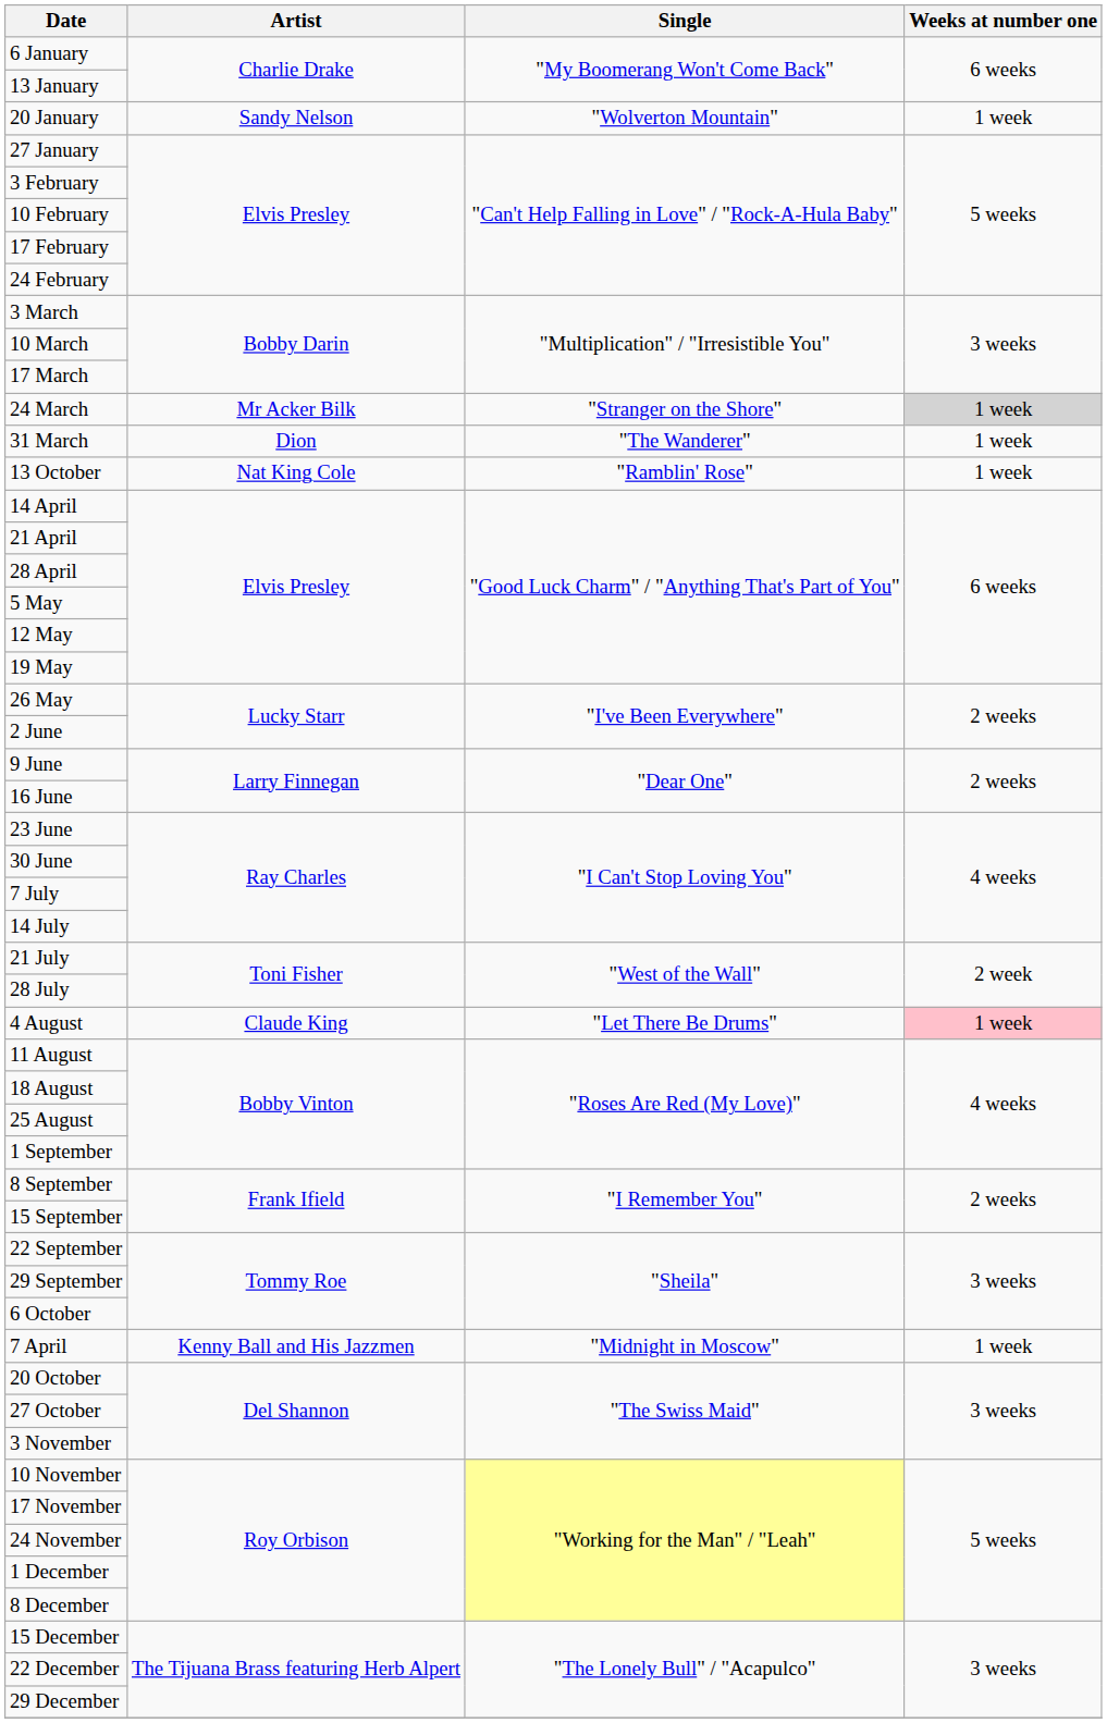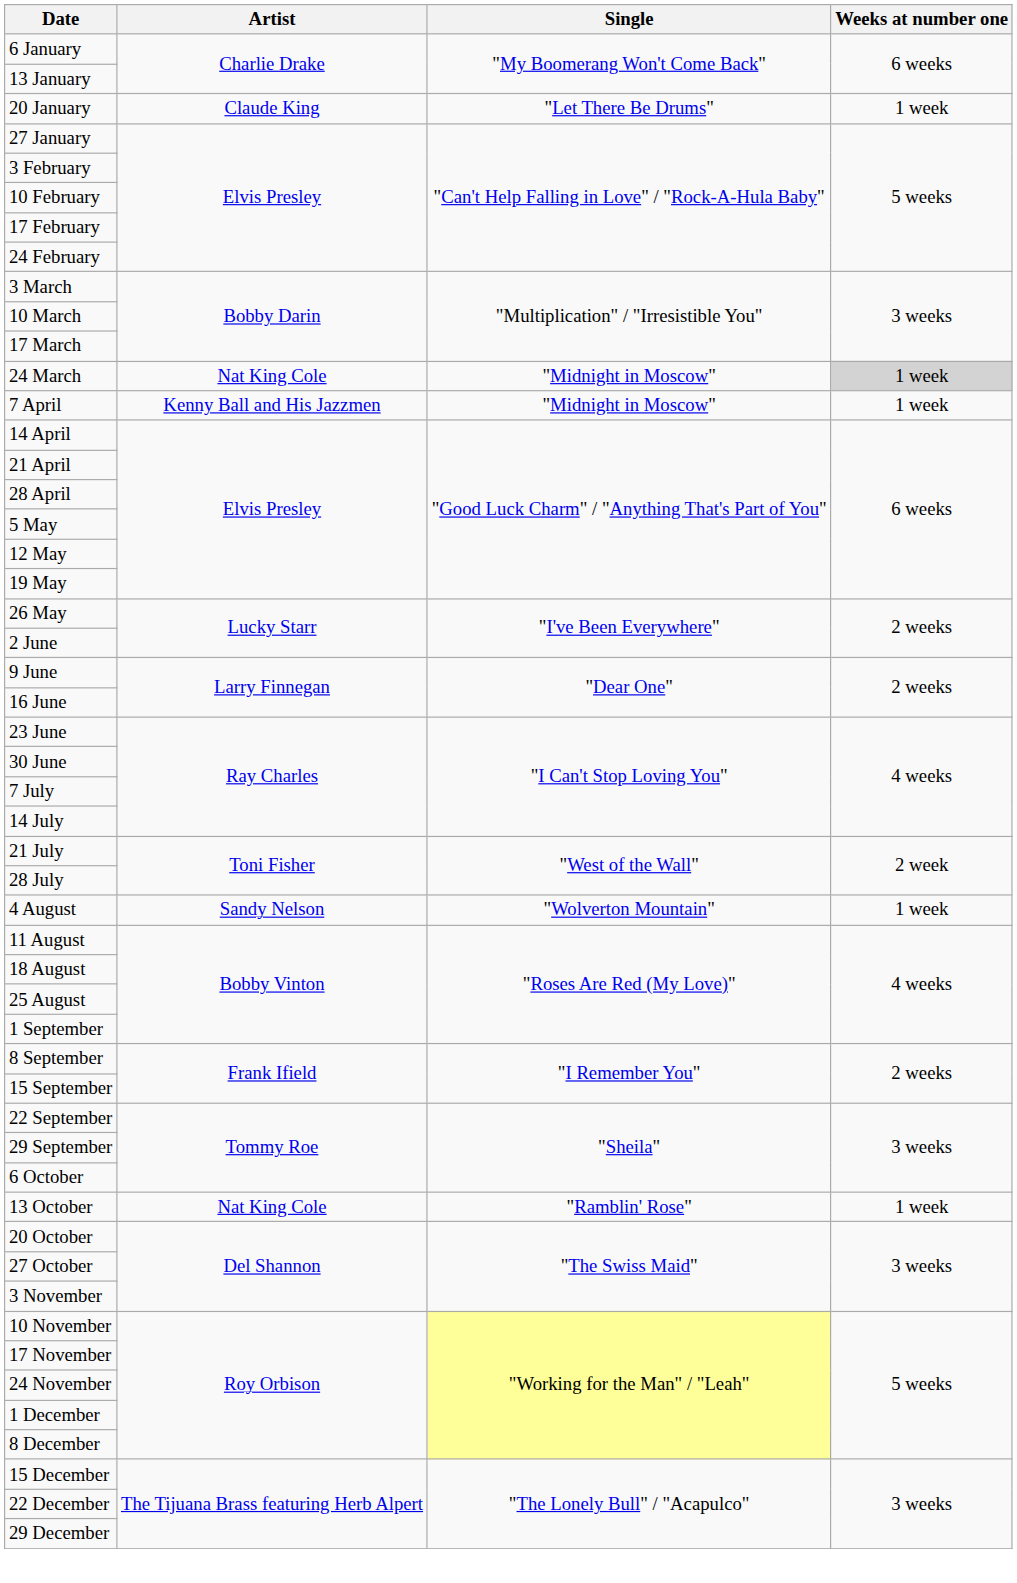20 January | Artist: Sandy Nelson -> Claude King
20 January | Single: "Wolverton Mountain" -> "Let There Be Drums"
24 March | Artist: Mr Acker Bilk -> Nat King Cole
24 March | Single: "Stranger on the Shore" -> "Midnight in Moscow"
- row: 31 March | Dion | "The Wanderer" | 1 week
rows swapped: 7 April <-> 13 October
4 August | Artist: Claude King -> Sandy Nelson
4 August | Single: "Let There Be Drums" -> "Wolverton Mountain"
4 August | Weeks at number one: pink background -> no background
